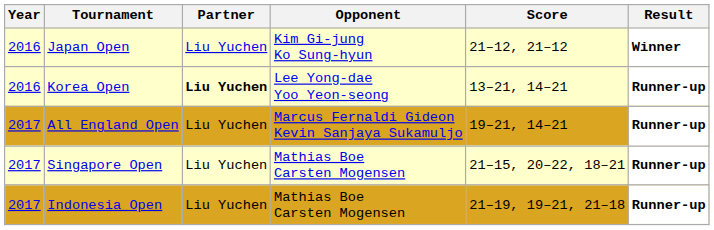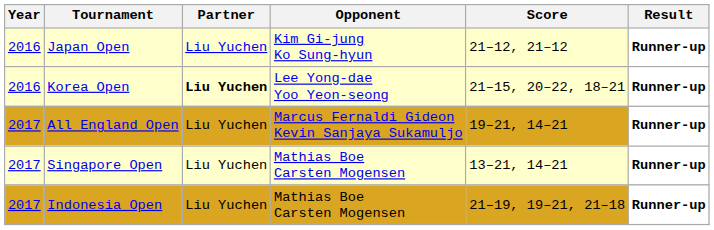Japan Open | Result: Winner -> Runner-up
Korea Open | Score: 13–21, 14–21 -> 21–15, 20–22, 18–21
Singapore Open | Score: 21–15, 20–22, 18–21 -> 13–21, 14–21
